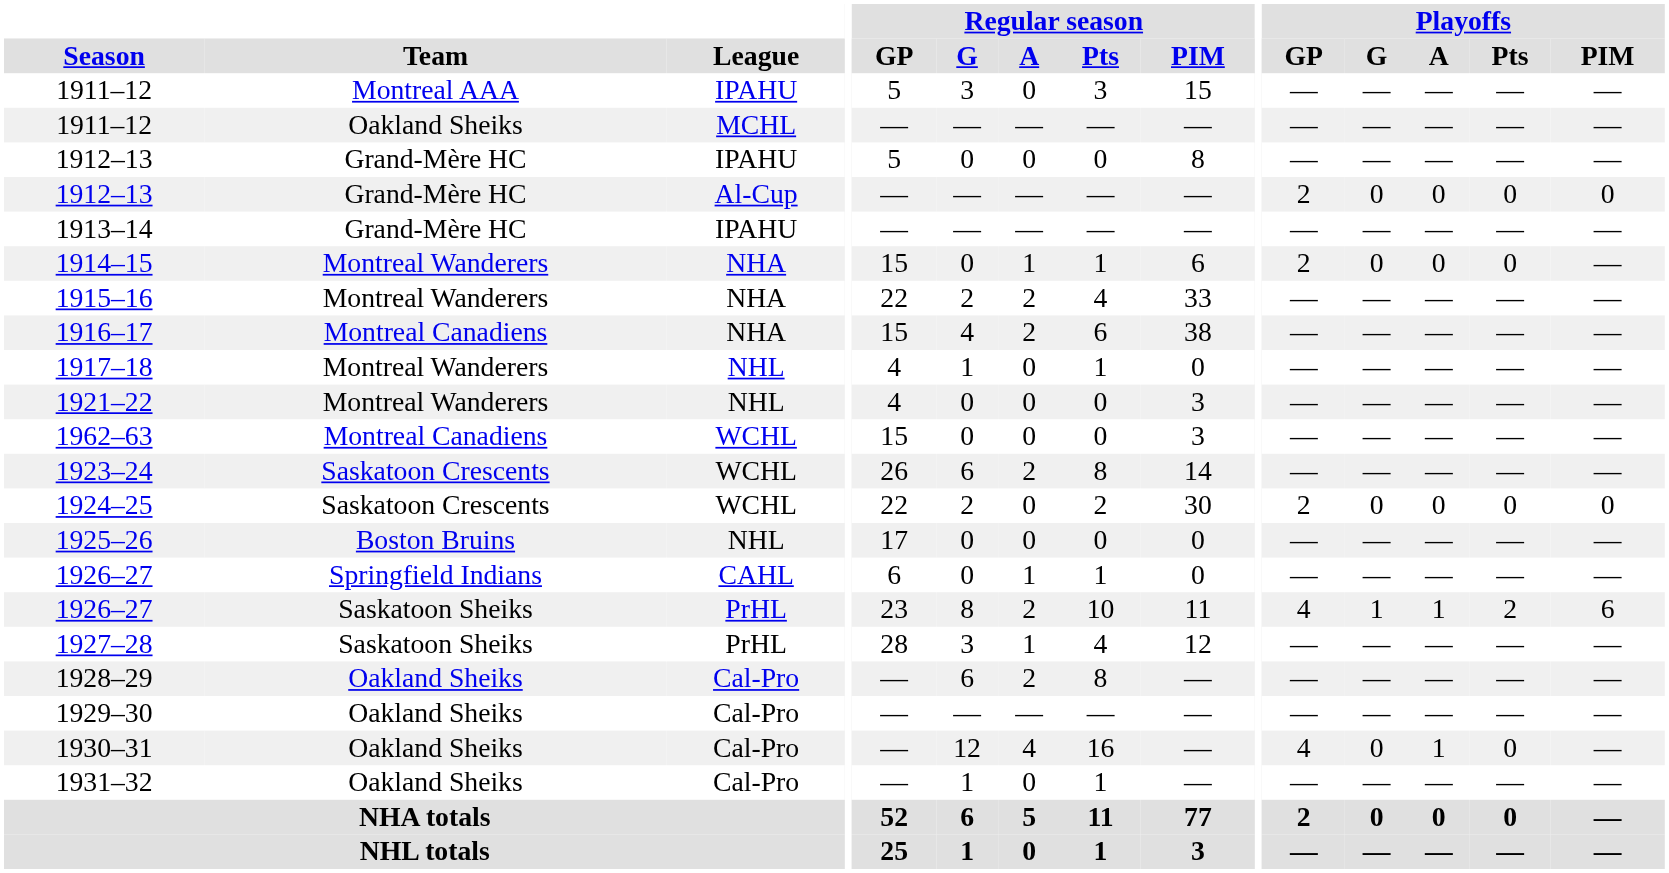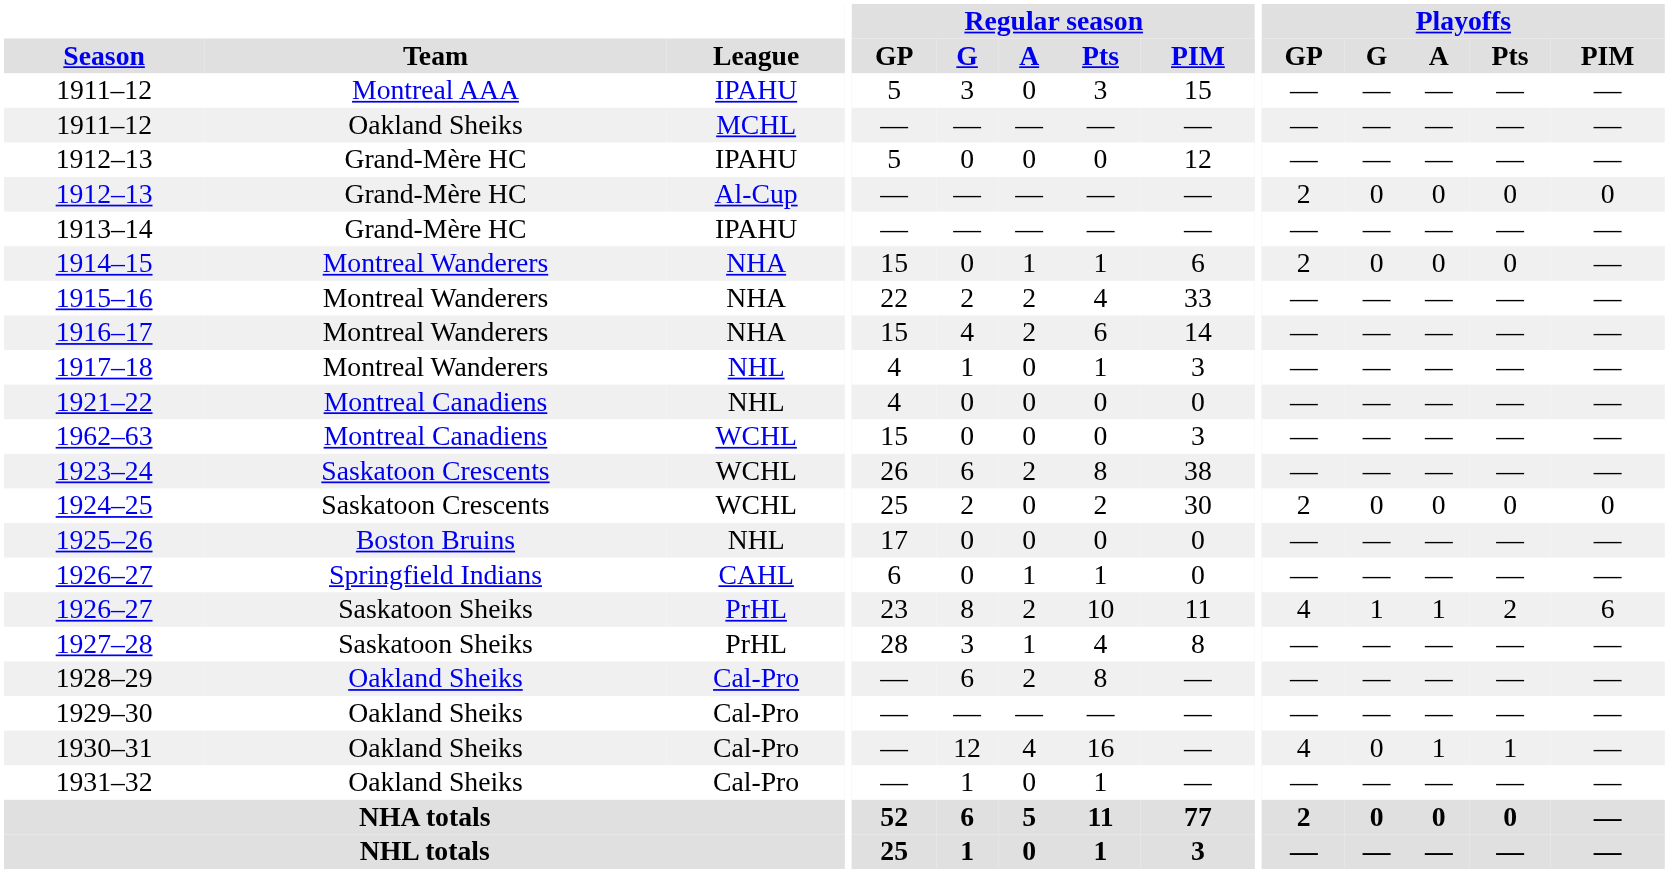1912–13 / IPAHU | Regular season / PIM: 8 -> 12
1916–17 | Team: Montreal Canadiens -> Montreal Wanderers
1916–17 | Regular season / PIM: 38 -> 14
1917–18 | Regular season / PIM: 0 -> 3
1921–22 | Team: Montreal Wanderers -> Montreal Canadiens
1921–22 | Regular season / PIM: 3 -> 0
1923–24 | Regular season / PIM: 14 -> 38
1924–25 | Regular season / GP: 22 -> 25
1927–28 | Regular season / PIM: 12 -> 8
1930–31 | Playoffs / Pts: 0 -> 1
